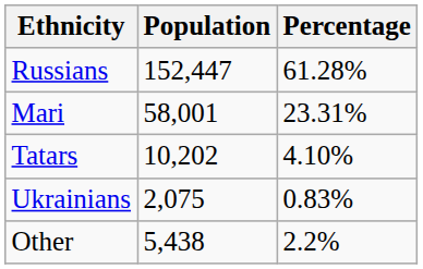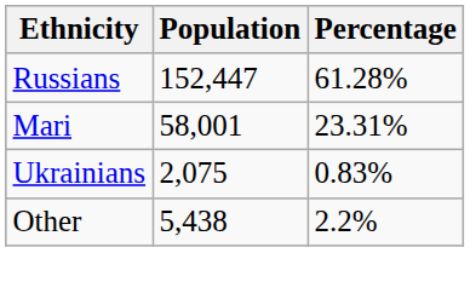- row: Tatars | 10,202 | 4.10%
